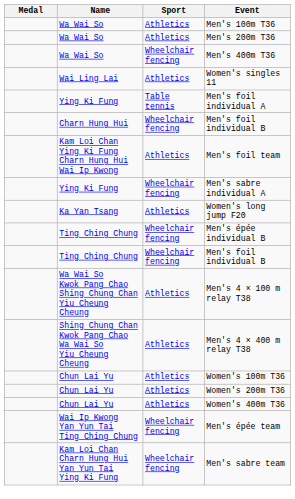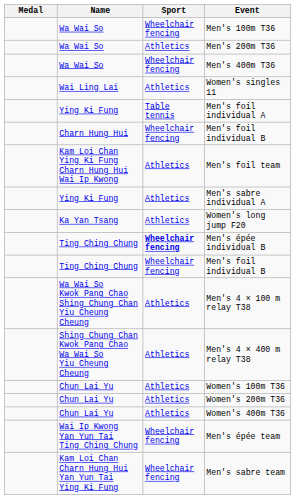Men's 100m T36 | Sport: Athletics -> Wheelchair fencing
Men's sabre individual A | Sport: Wheelchair fencing -> Athletics
Men's épée individual B | Sport: normal -> bold
